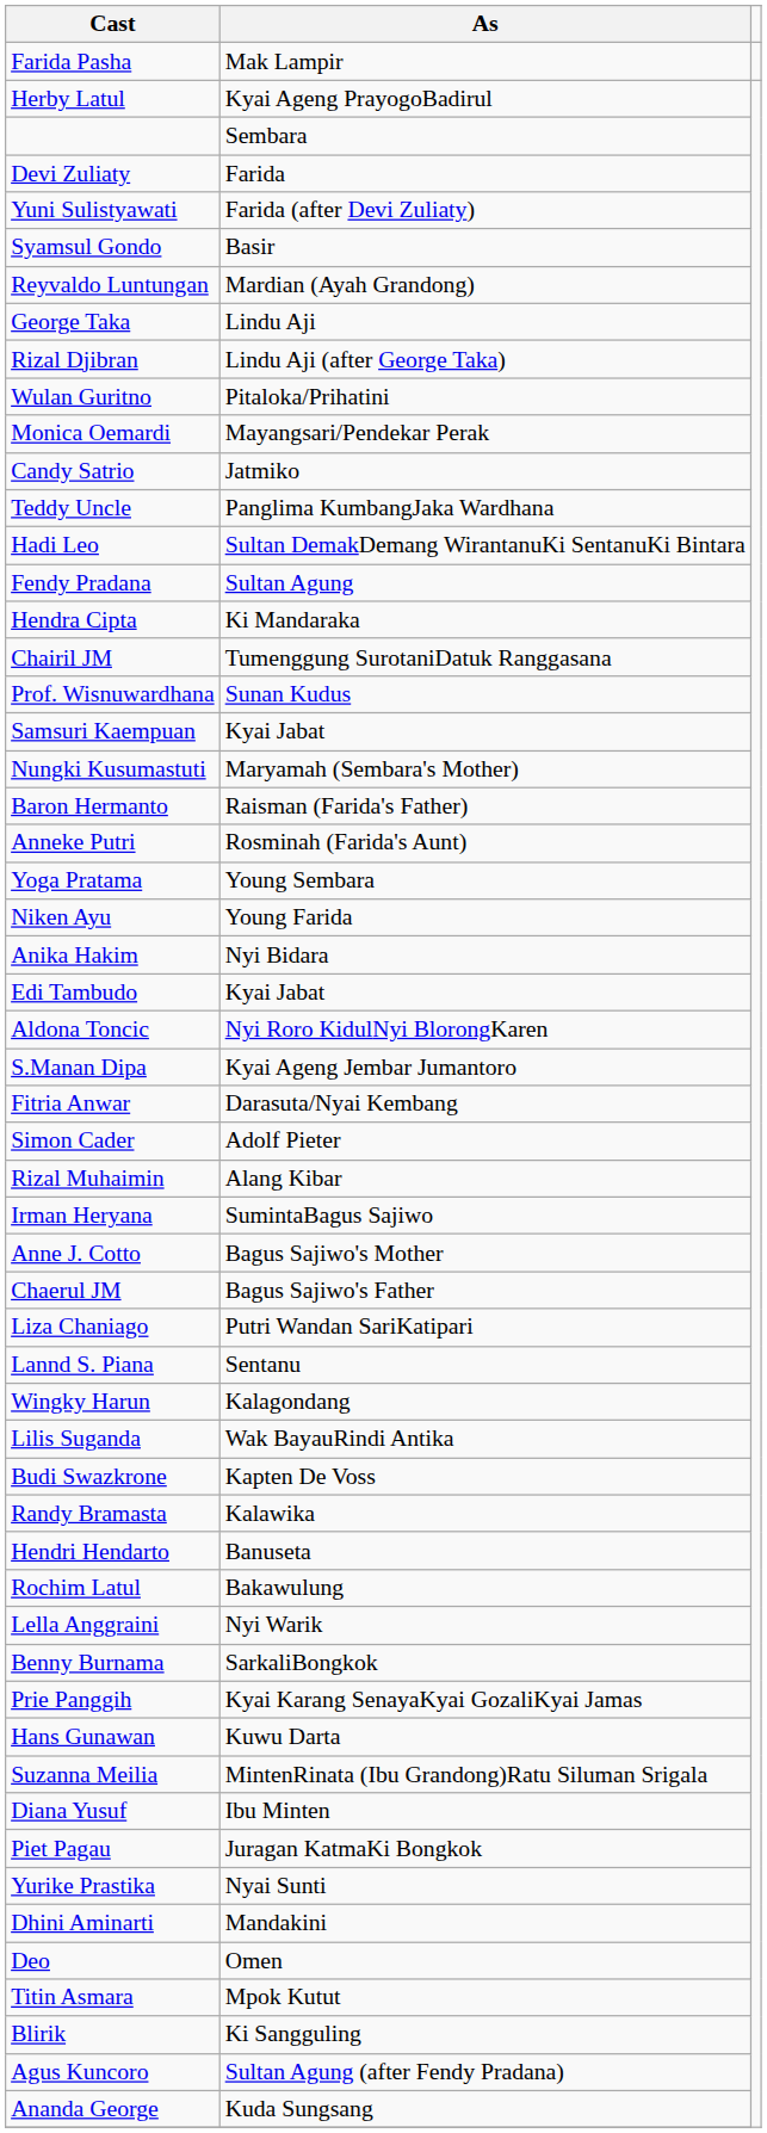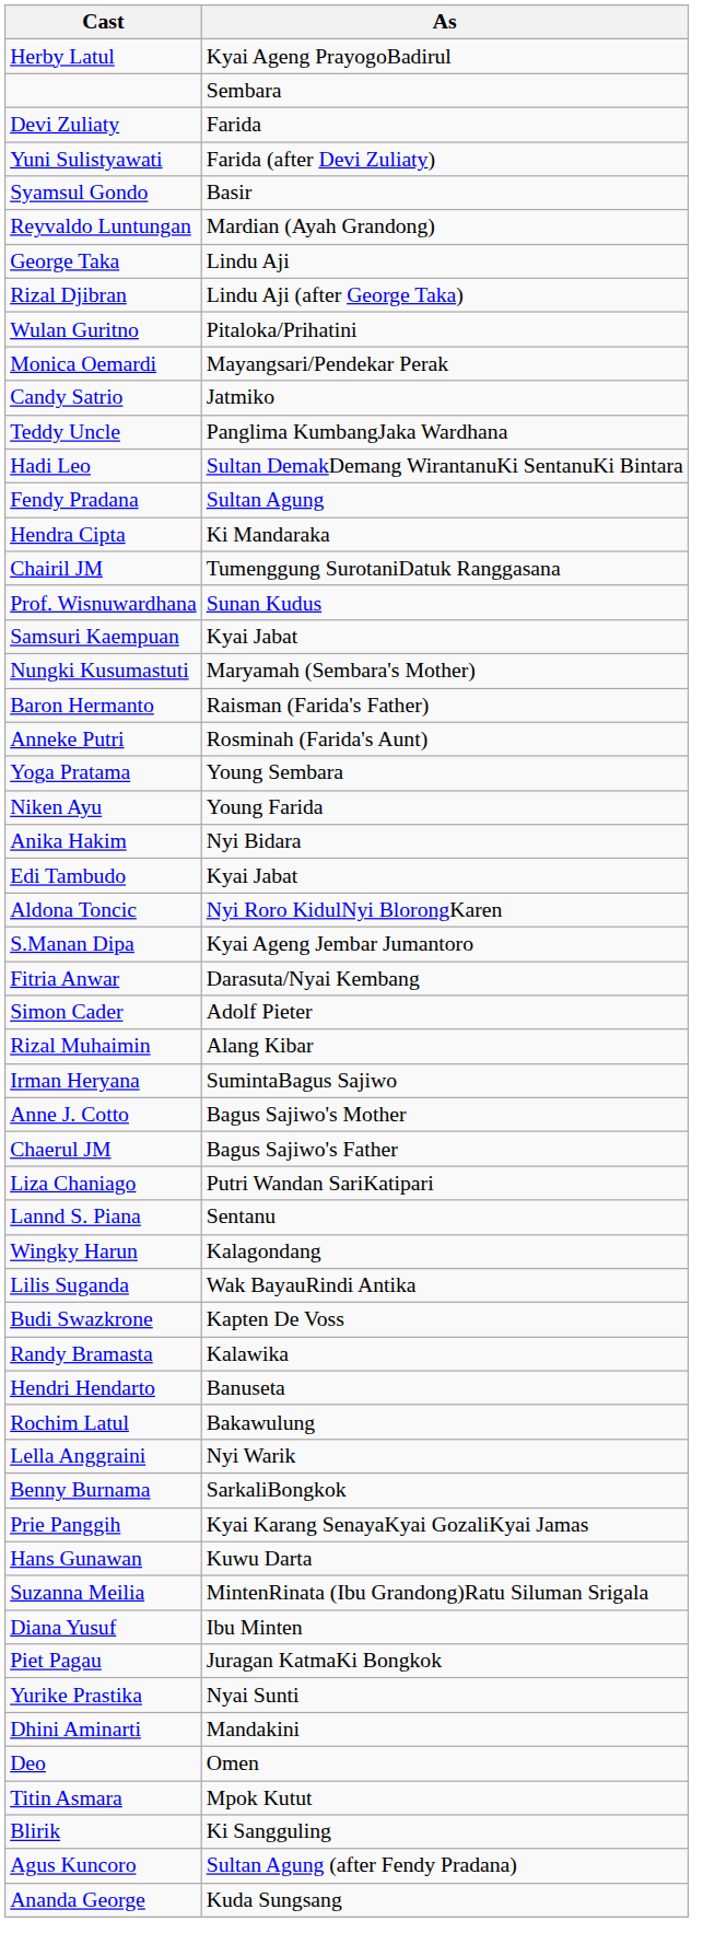- row: Farida Pasha | Mak Lampir
